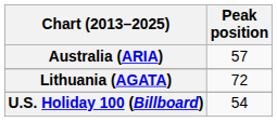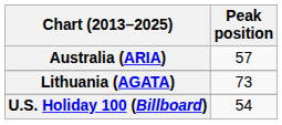Lithuania (AGATA) | Peak position: 72 -> 73
